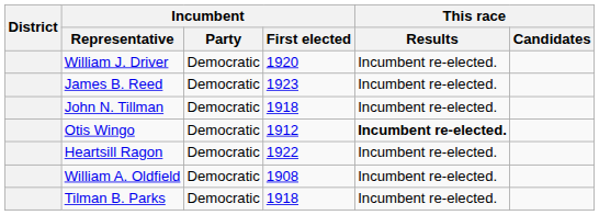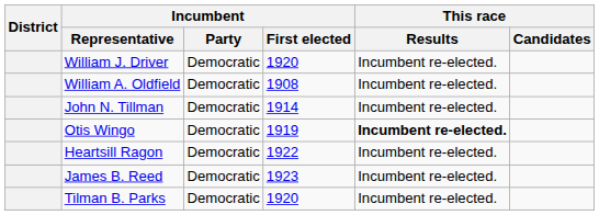rows swapped: William A. Oldfield <-> James B. Reed
John N. Tillman | Incumbent / First elected: 1918 -> 1914
Otis Wingo | Incumbent / First elected: 1912 -> 1919
Tilman B. Parks | Incumbent / First elected: 1918 -> 1920
